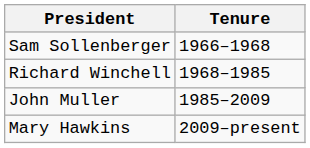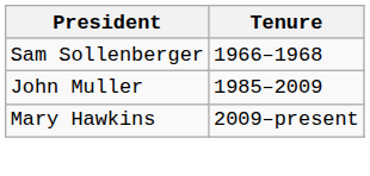- row: Richard Winchell | 1968–1985
